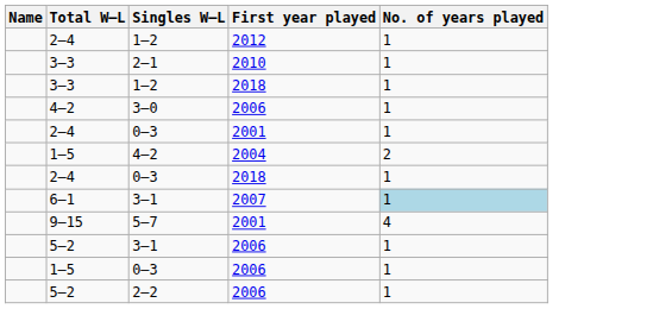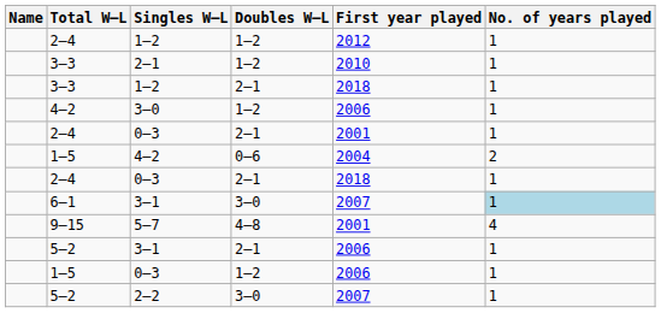+ column: Doubles W–L | 1–2 | 1–2 | 2–1 | 1–2 | 2–1 | 0–6 | 2–1 | 3–0 | 4–8 | 2–1 | 1–2 | 3–0
2–2 | First year played: 2006 -> 2007
